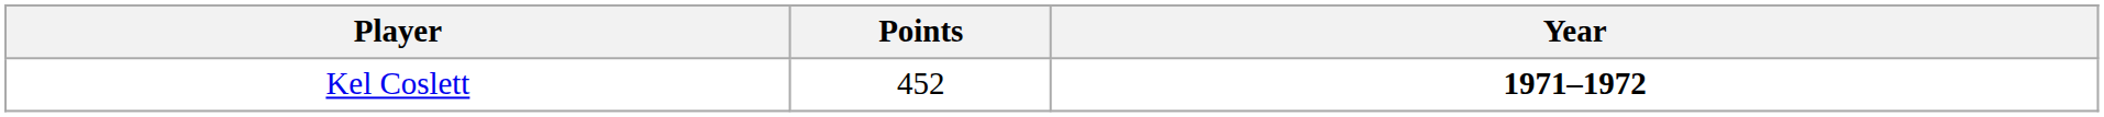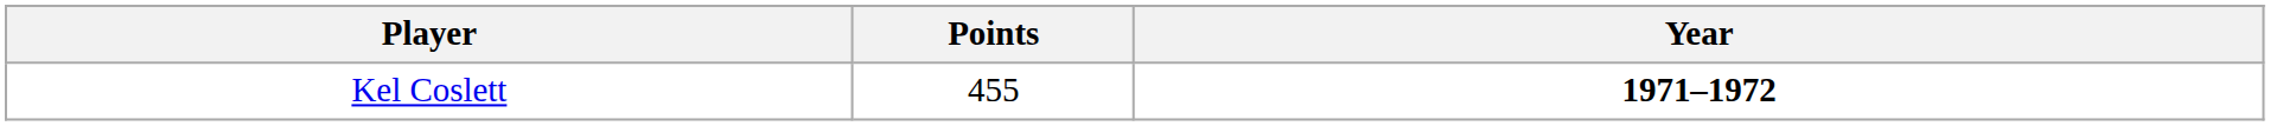Kel Coslett | Points: 452 -> 455
